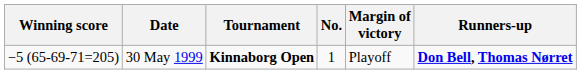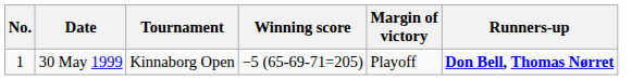columns swapped: No. <-> Winning score
30 May 1999 | Tournament: bold -> normal
